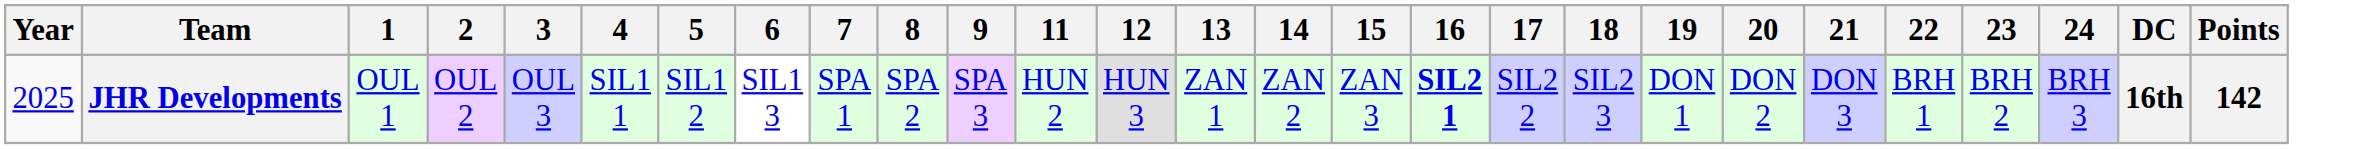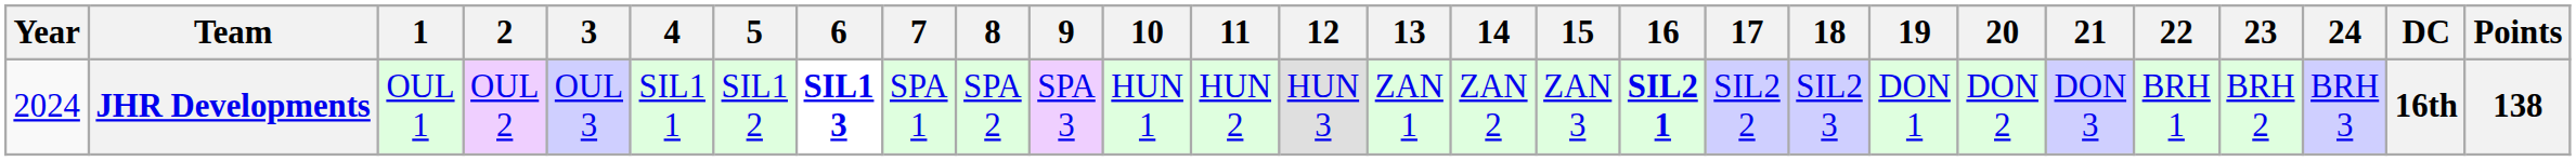+ column: 10 | HUN 1
JHR Developments | Year: 2025 -> 2024
JHR Developments | 6: normal -> bold
JHR Developments | Points: 142 -> 138
